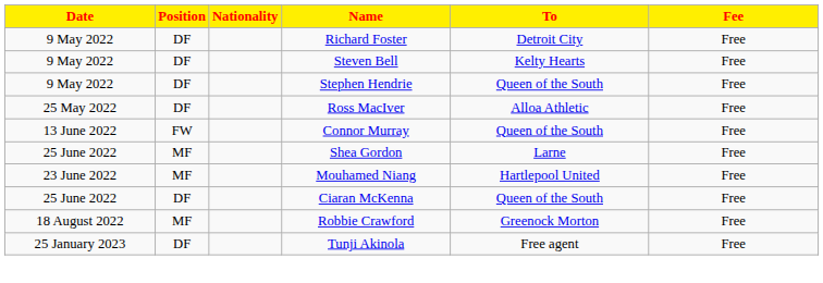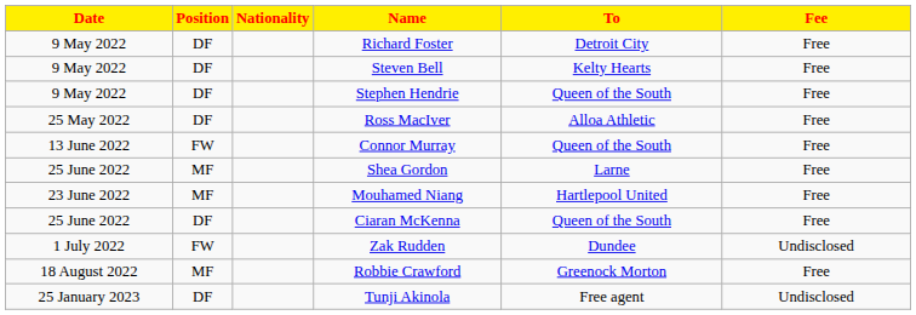+ row: 1 July 2022 | FW | Zak Rudden | Dundee | Undisclosed
Tunji Akinola | Fee: Free -> Undisclosed
